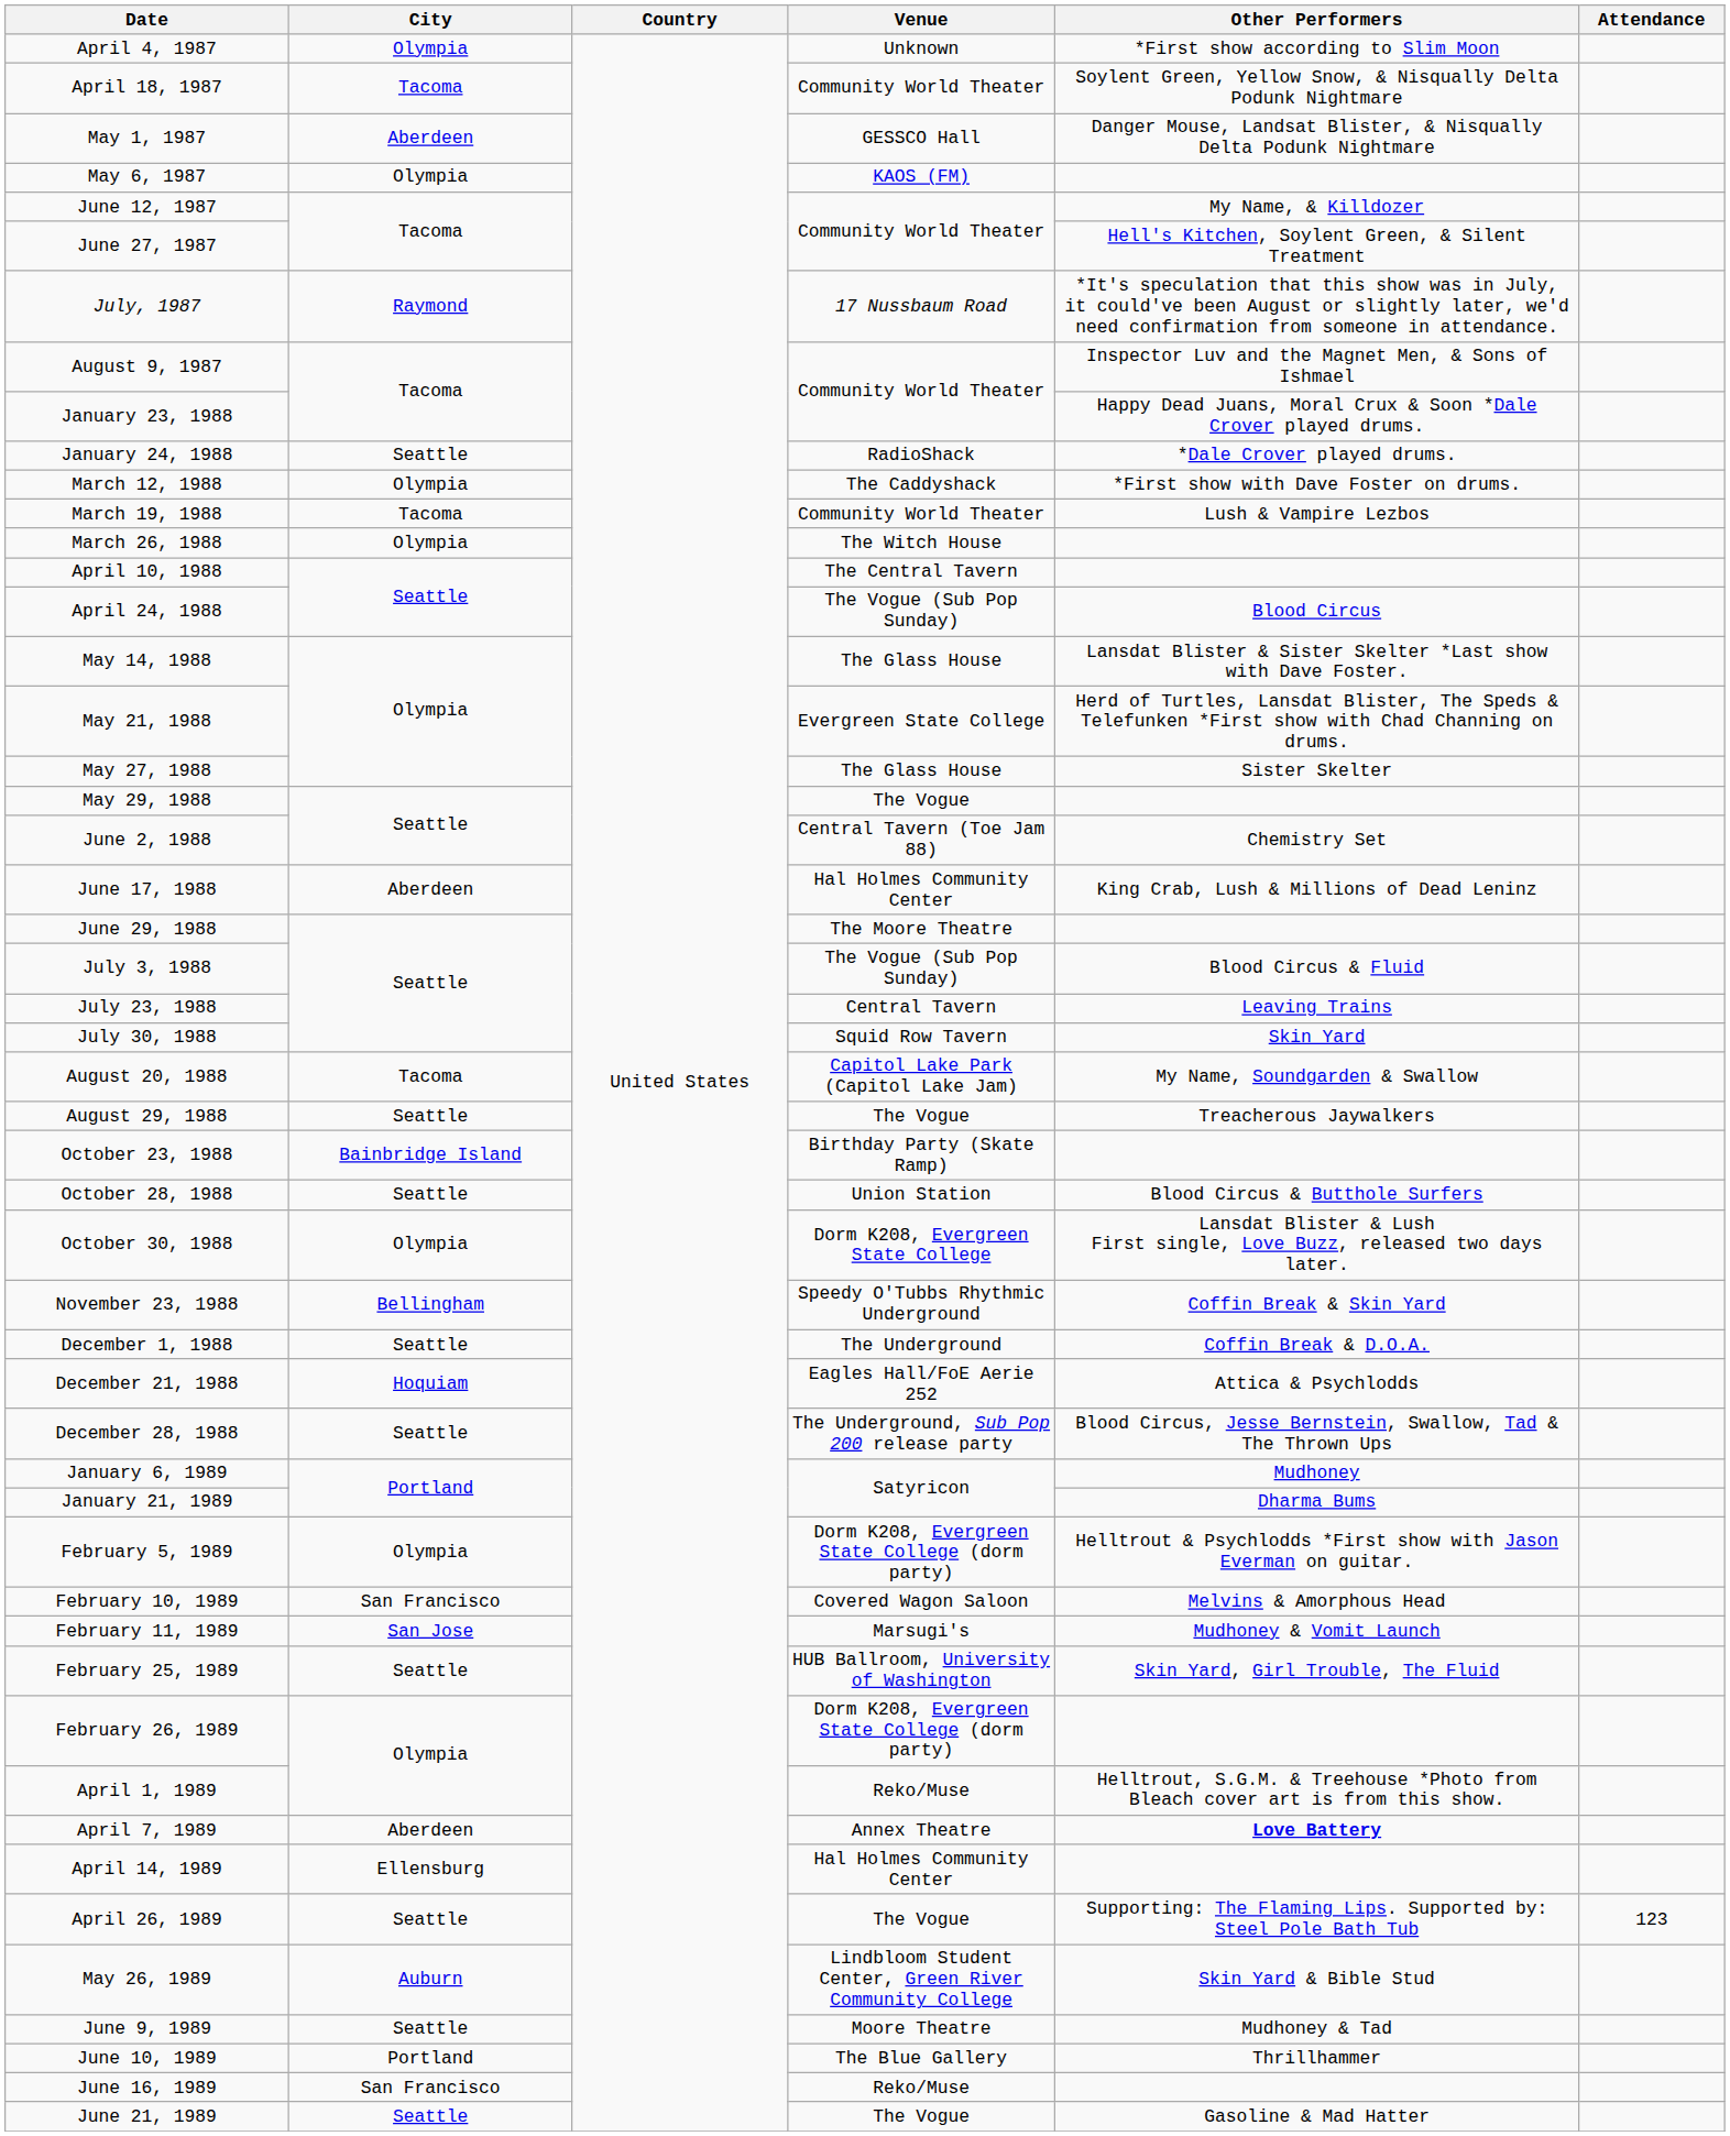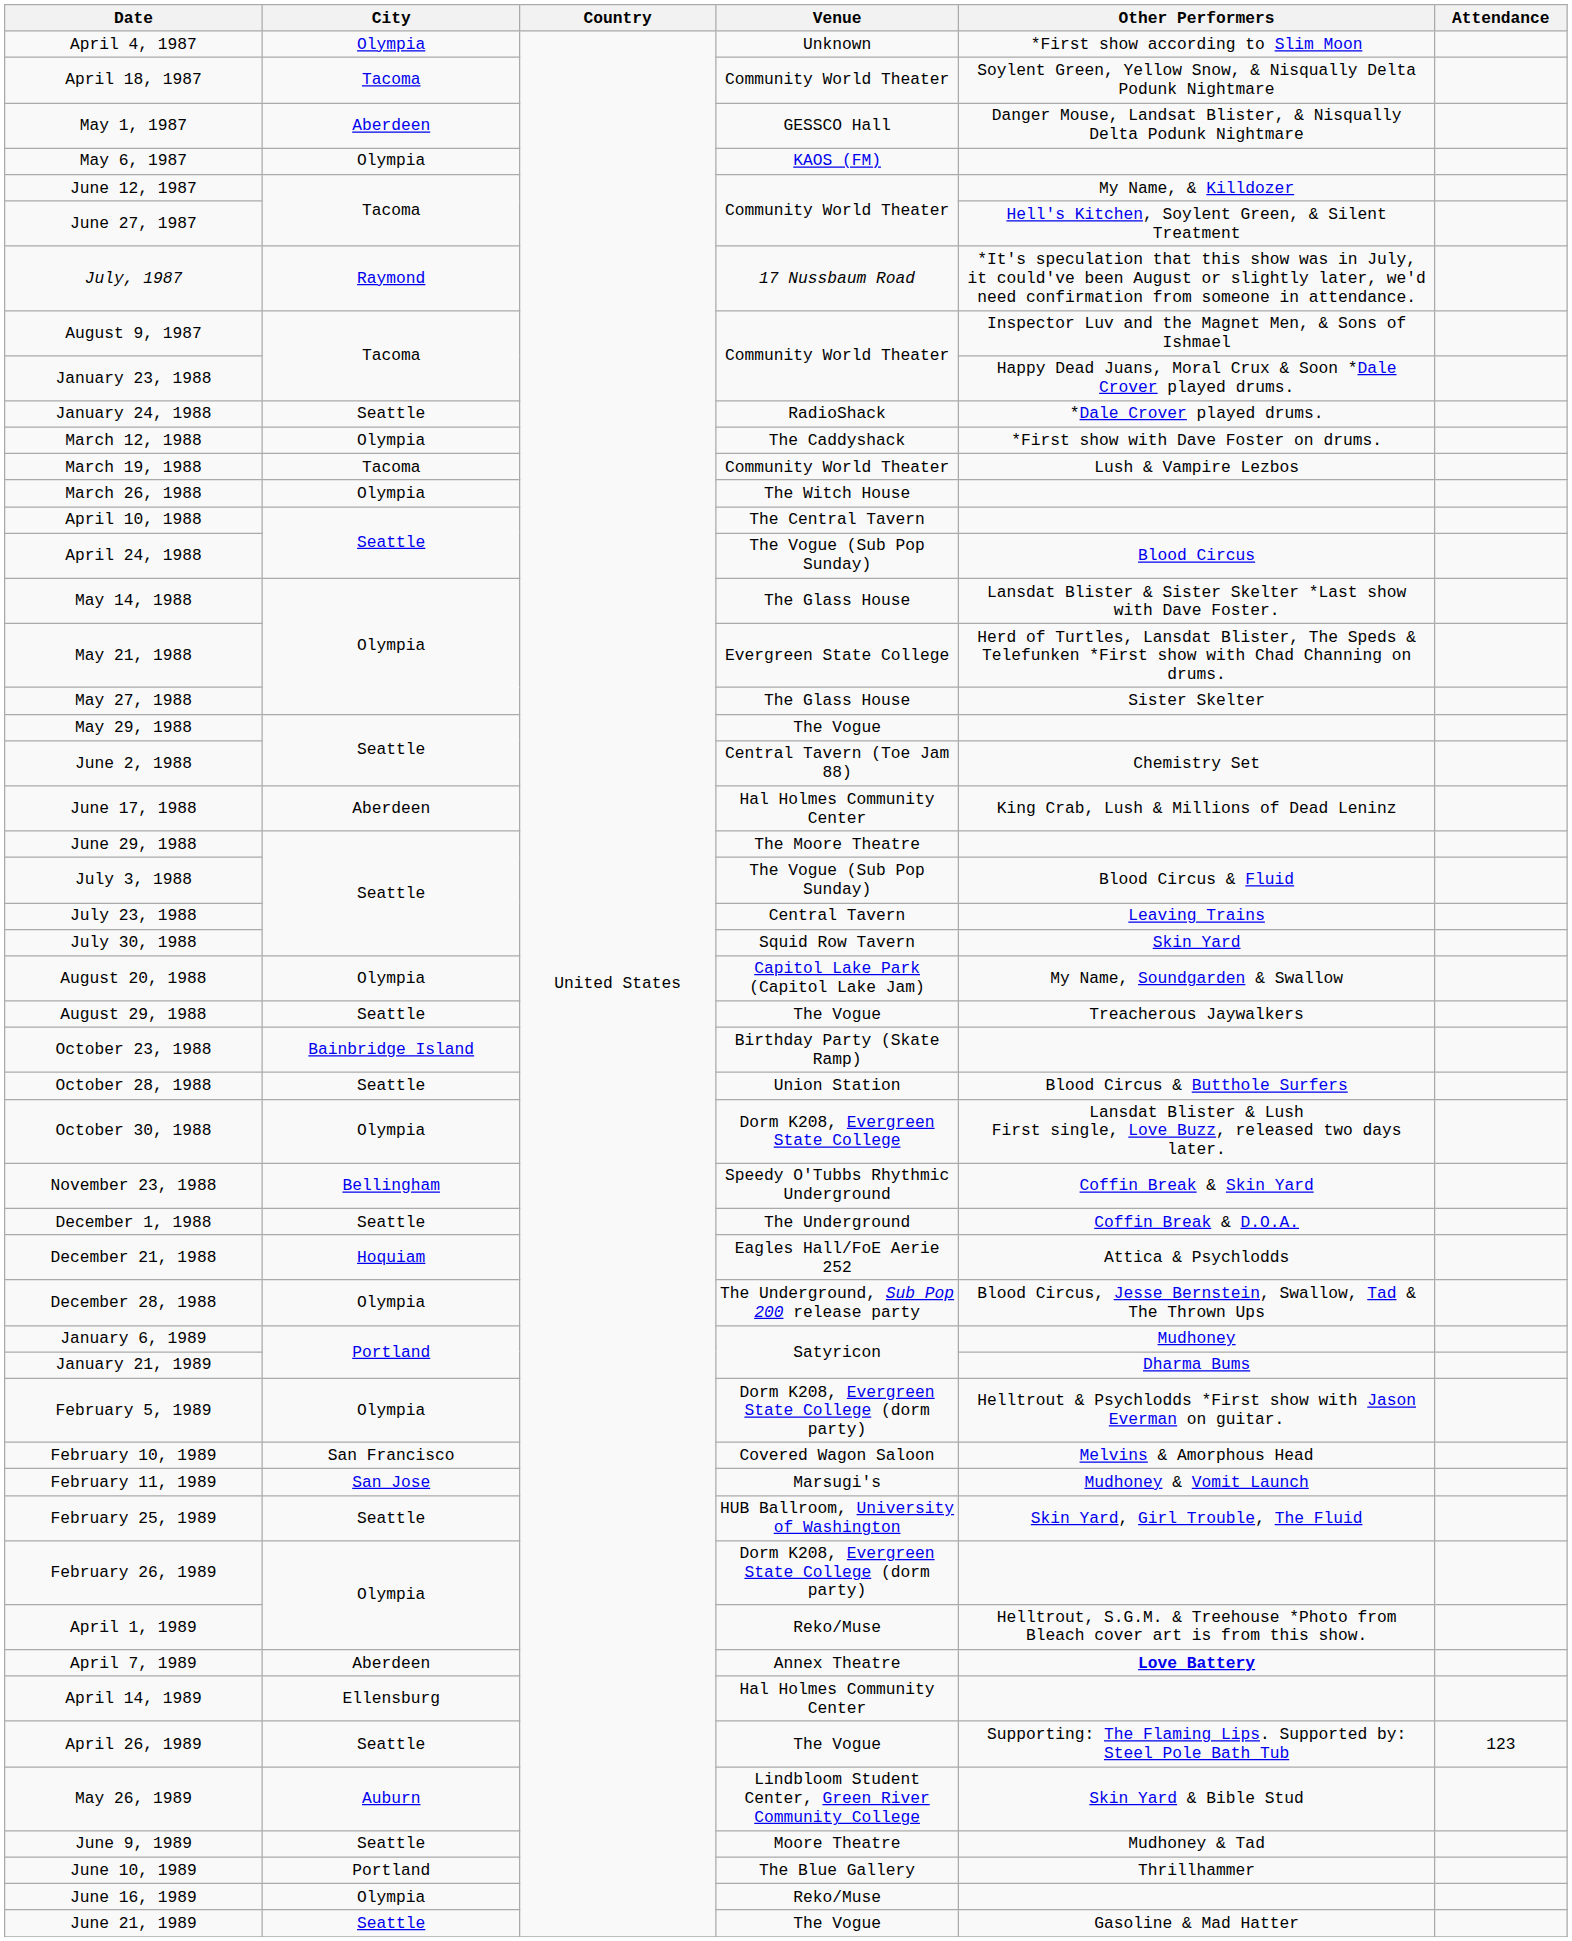August 20, 1988 | City: Tacoma -> Olympia
December 28, 1988 | City: Seattle -> Olympia
June 16, 1989 | City: San Francisco -> Olympia
